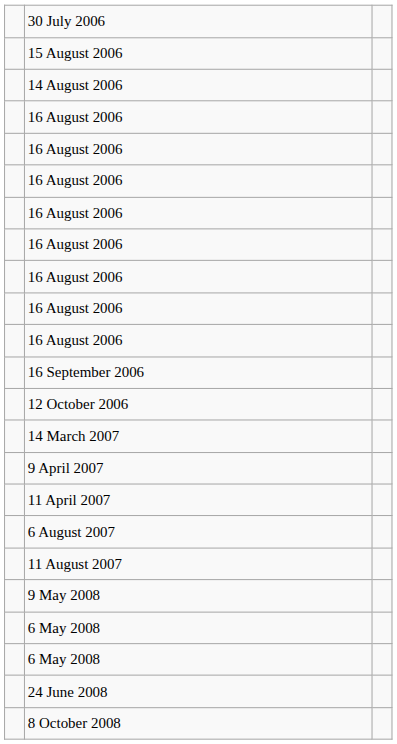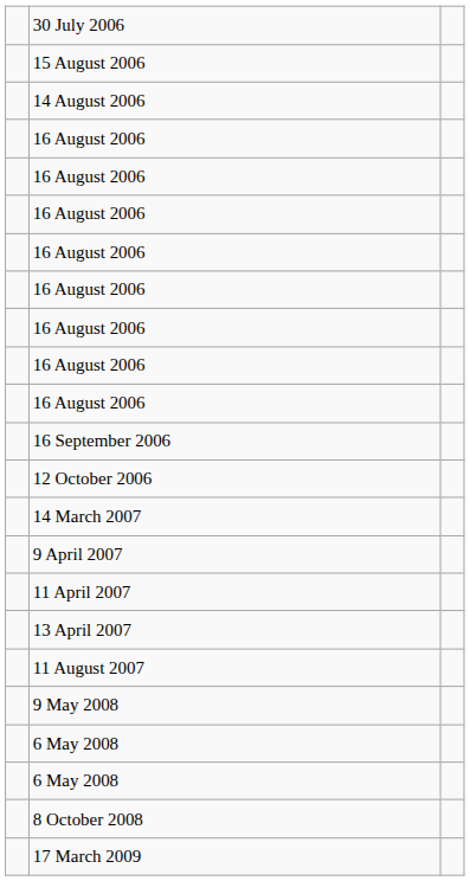+ row: 13 April 2007
- row: 6 August 2007
- row: 24 June 2008
+ row: 17 March 2009
